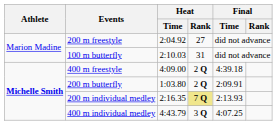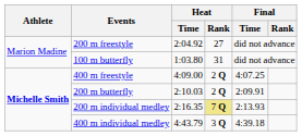100 m butterfly | Heat / Time: 2:10.03 -> 1:03.80
400 m freestyle | Final / Time: 4:39.18 -> 4:07.25
200 m butterfly | Heat / Time: 1:03.80 -> 2:10.03
400 m individual medley | Final / Time: 4:07.25 -> 4:39.18
